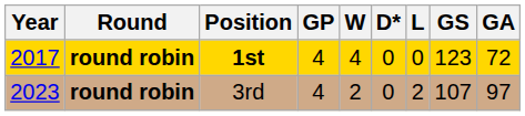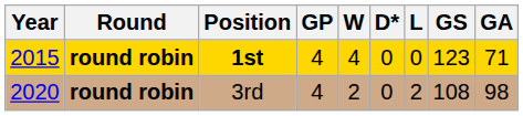1st | Year: 2017 -> 2015
1st | GA: 72 -> 71
3rd | Year: 2023 -> 2020
3rd | GS: 107 -> 108
3rd | GA: 97 -> 98
